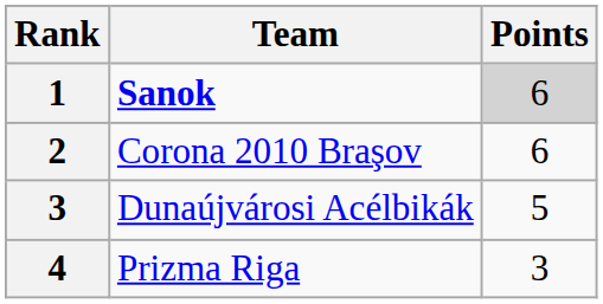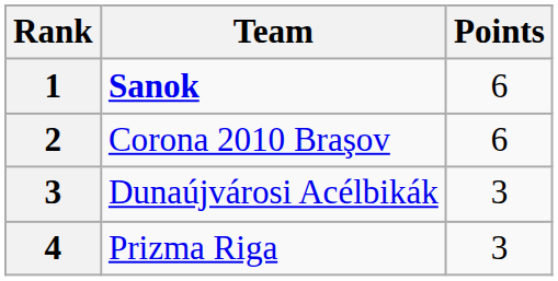Sanok | Points: lightgrey background -> no background
Dunaújvárosi Acélbikák | Points: 5 -> 3
